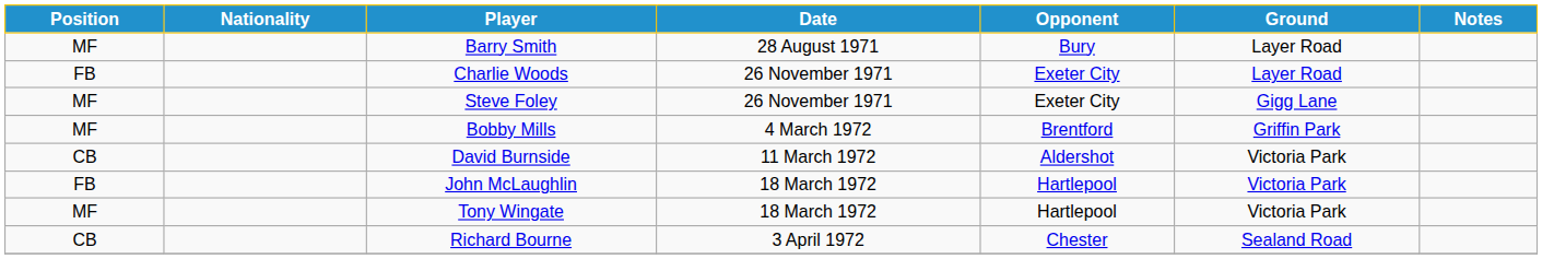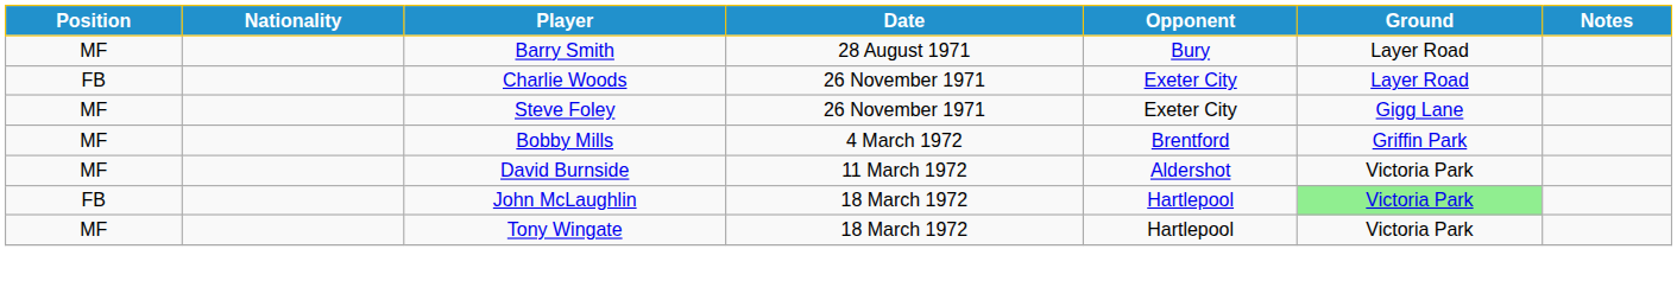David Burnside | Position: CB -> MF
John McLaughlin | Ground: no background -> lightgreen background
- row: CB | Richard Bourne | 3 April 1972 | Chester | Sealand Road
